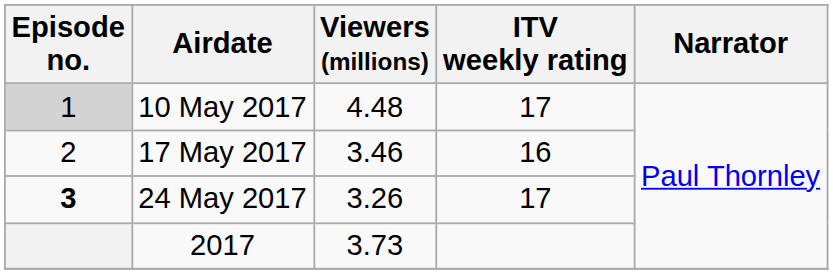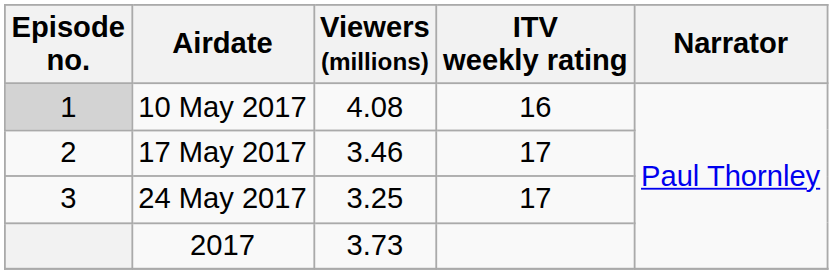10 May 2017 | Viewers (millions): 4.48 -> 4.08
10 May 2017 | ITV weekly rating: 17 -> 16
17 May 2017 | ITV weekly rating: 16 -> 17
24 May 2017 | Episode no.: bold -> normal
24 May 2017 | Viewers (millions): 3.26 -> 3.25
